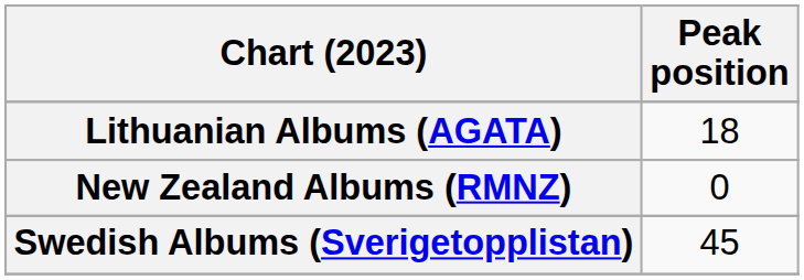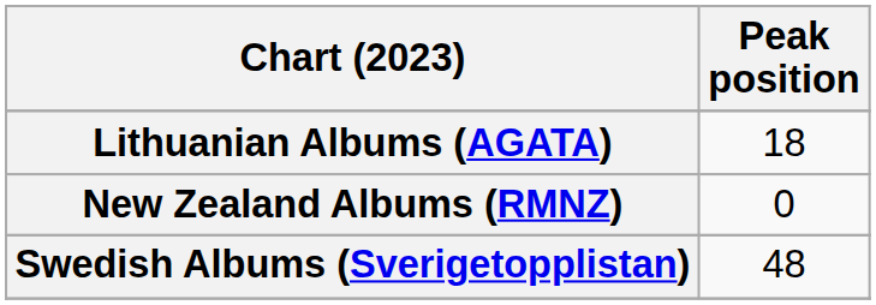Swedish Albums (Sverigetopplistan) | Peak position: 45 -> 48
